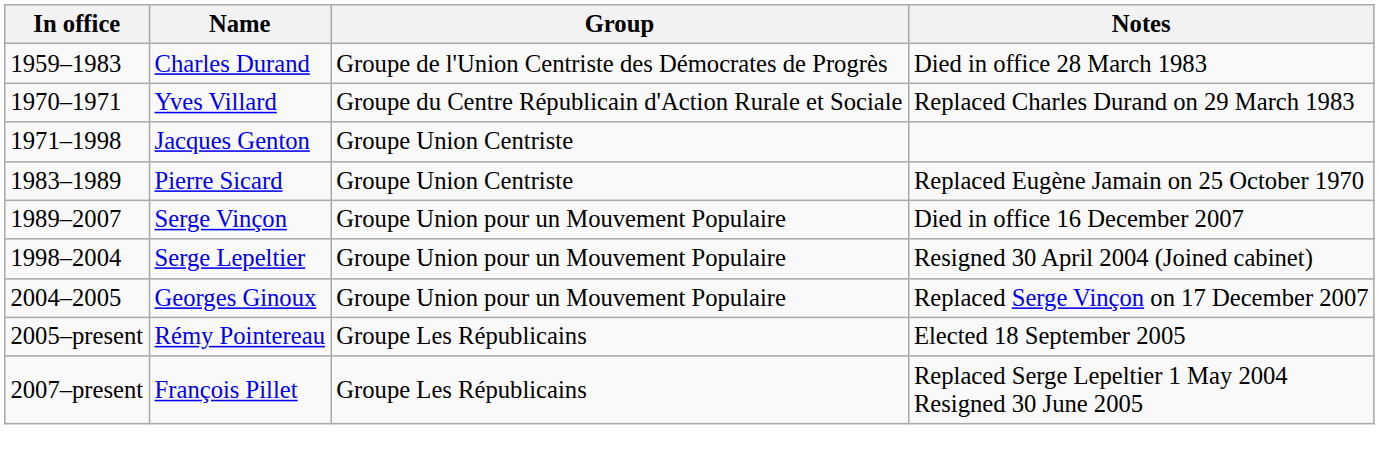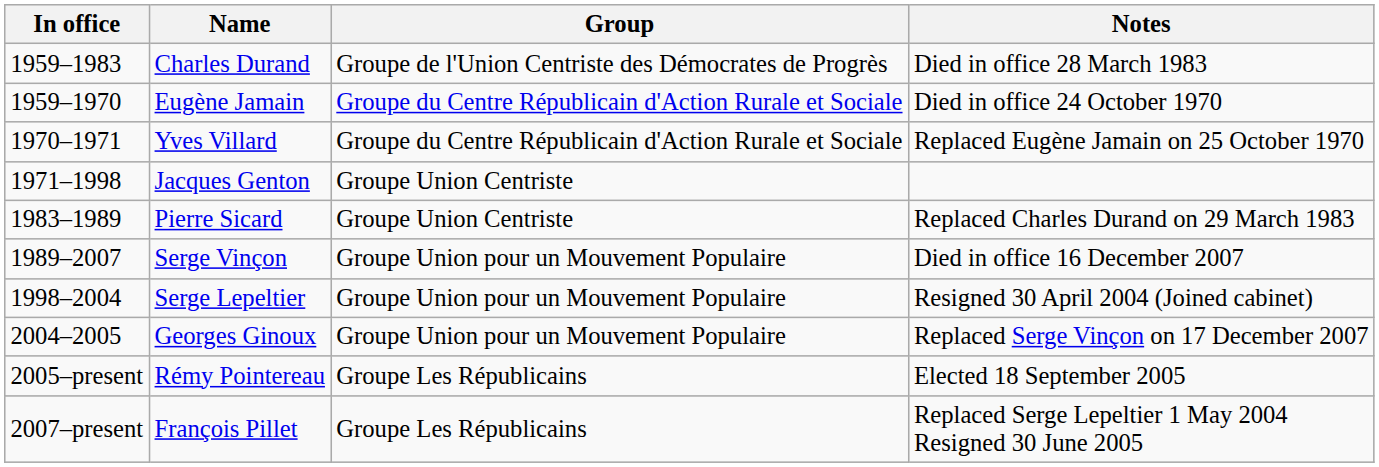+ row: 1959–1970 | Eugène Jamain | Groupe du Centre Républicain d'Action Rurale et Sociale | Died in office 24 October 1970
Yves Villard | Notes: Replaced Charles Durand on 29 March 1983 -> Replaced Eugène Jamain on 25 October 1970
Pierre Sicard | Notes: Replaced Eugène Jamain on 25 October 1970 -> Replaced Charles Durand on 29 March 1983
